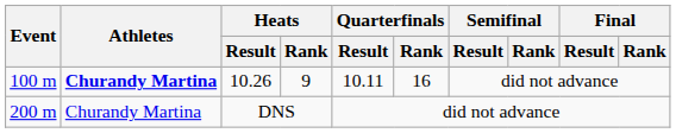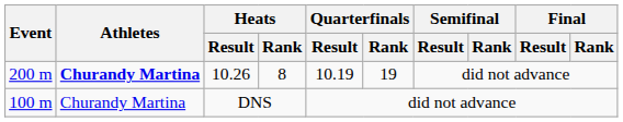10.26 | Event: 100 m -> 200 m
10.26 | Heats / Rank: 9 -> 8
10.26 | Quarterfinals / Result: 10.11 -> 10.19
10.26 | Quarterfinals / Rank: 16 -> 19
DNS | Event: 200 m -> 100 m
